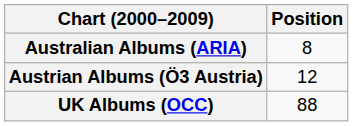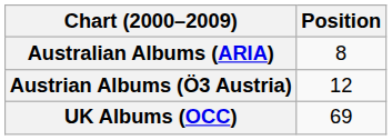UK Albums (OCC) | Position: 88 -> 69
